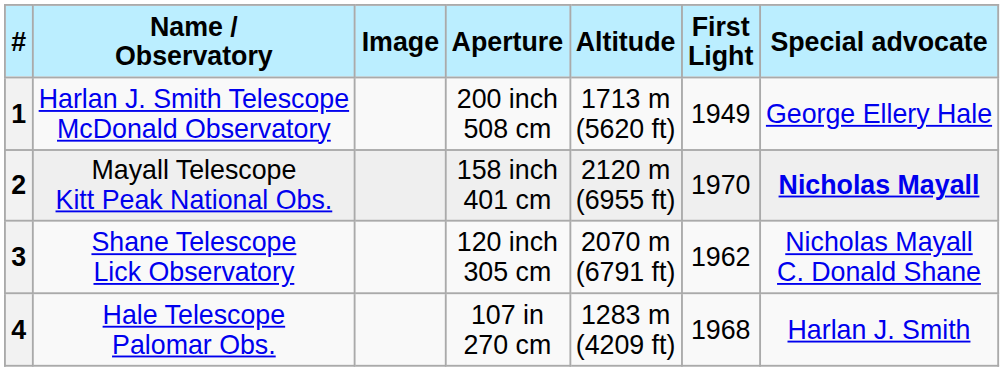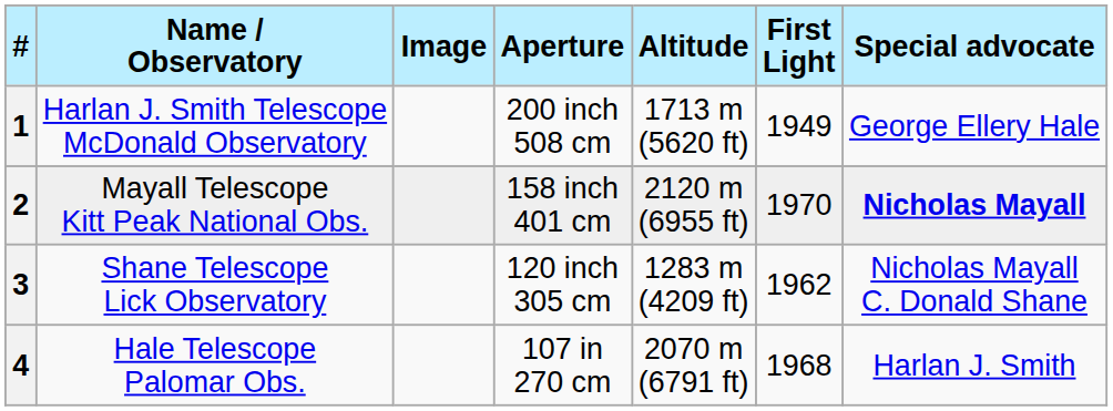3 | Altitude: 2070 m (6791 ft) -> 1283 m (4209 ft)
4 | Altitude: 1283 m (4209 ft) -> 2070 m (6791 ft)
